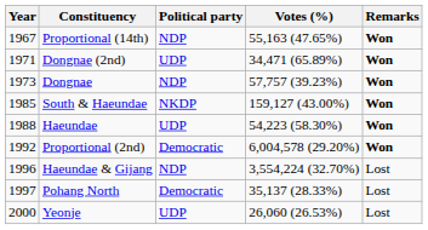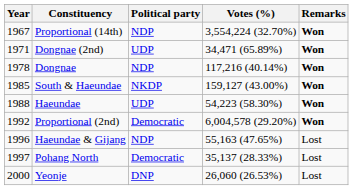Proportional (14th) | Votes (%): 55,163 (47.65%) -> 3,554,224 (32.70%)
- row: 1973 | Dongnae | NDP | 57,757 (39.23%) | Won
+ row: 1978 | Dongnae | NDP | 117,216 (40.14%) | Won
Haeundae & Gijang | Votes (%): 3,554,224 (32.70%) -> 55,163 (47.65%)
Yeonje | Political party: UDP -> DNP
